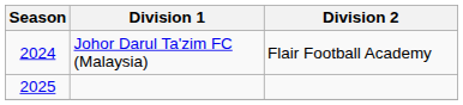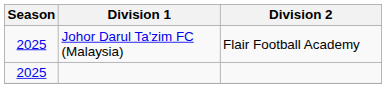Johor Darul Ta'zim FC (Malaysia) | Season: 2024 -> 2025
